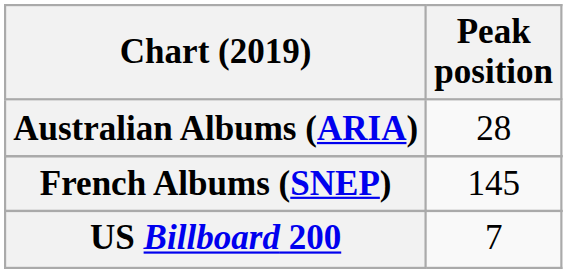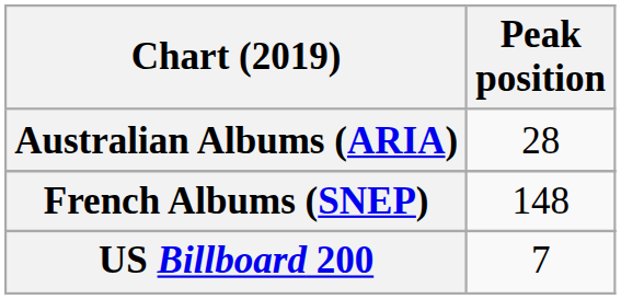French Albums (SNEP) | Peak position: 145 -> 148
